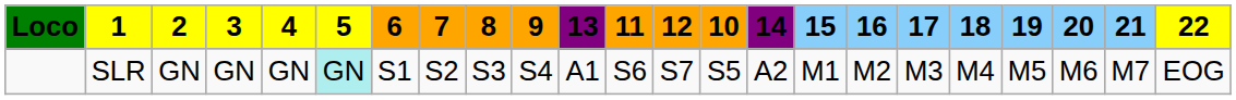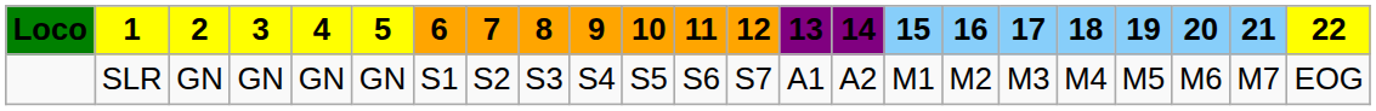columns swapped: 10 <-> 13
SLR | 5: paleturquoise background -> no background
